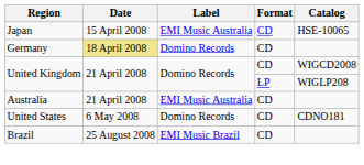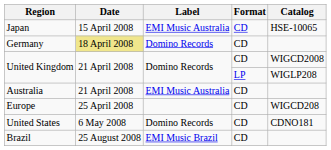+ row: Europe | 25 April 2008 | CD | WIGCD208
